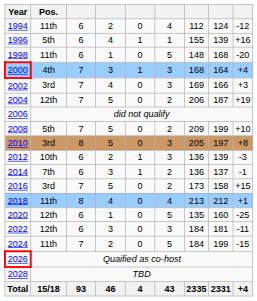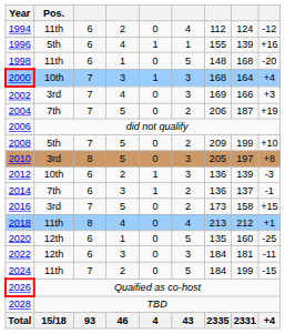2000 | Pos.: 4th -> 10th
2004 | Pos.: 12th -> 7th
